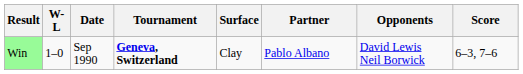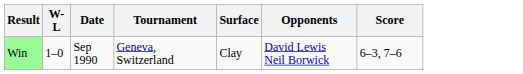- column: Partner | Pablo Albano
Win | Tournament: bold -> normal
